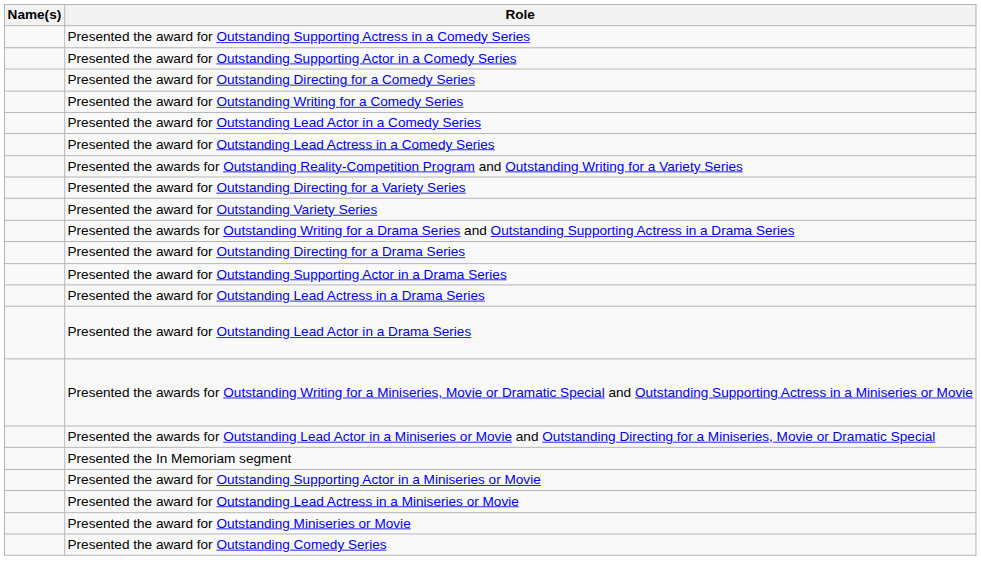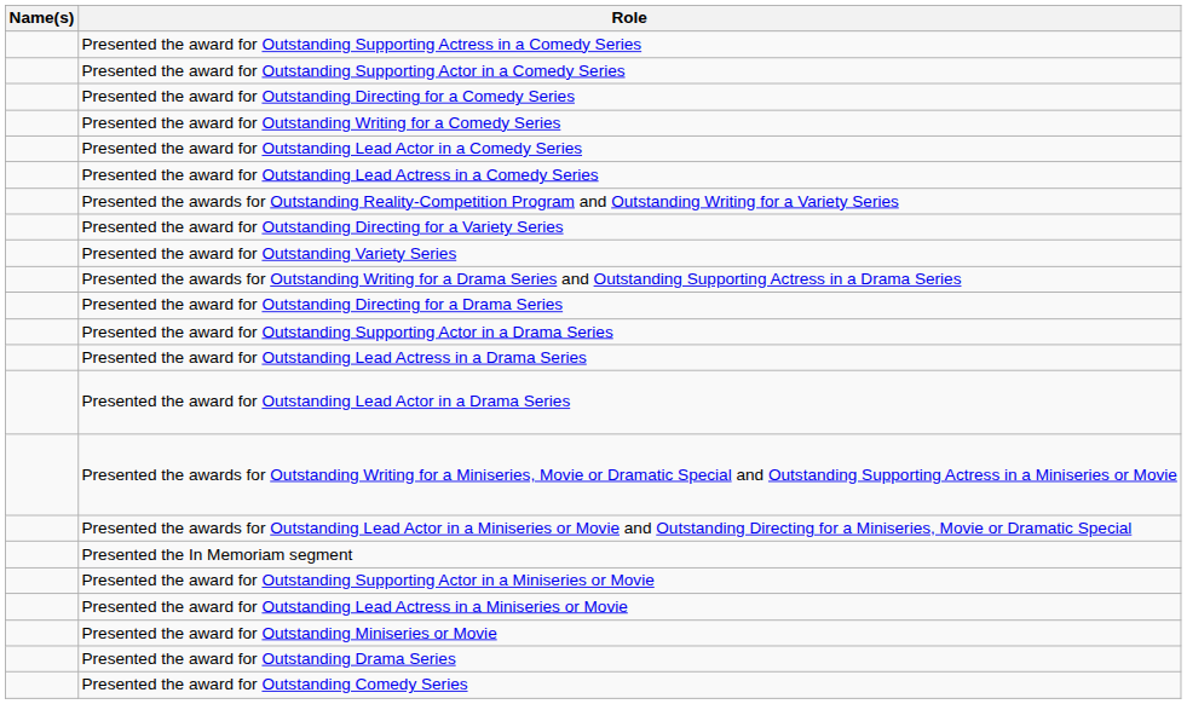+ row: Presented the award for Outstanding Drama Series
